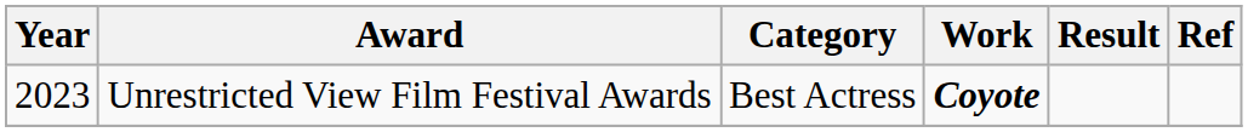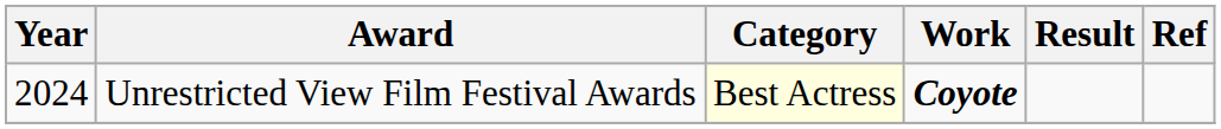Unrestricted View Film Festival Awards | Year: 2023 -> 2024
Unrestricted View Film Festival Awards | Category: no background -> lightyellow background
